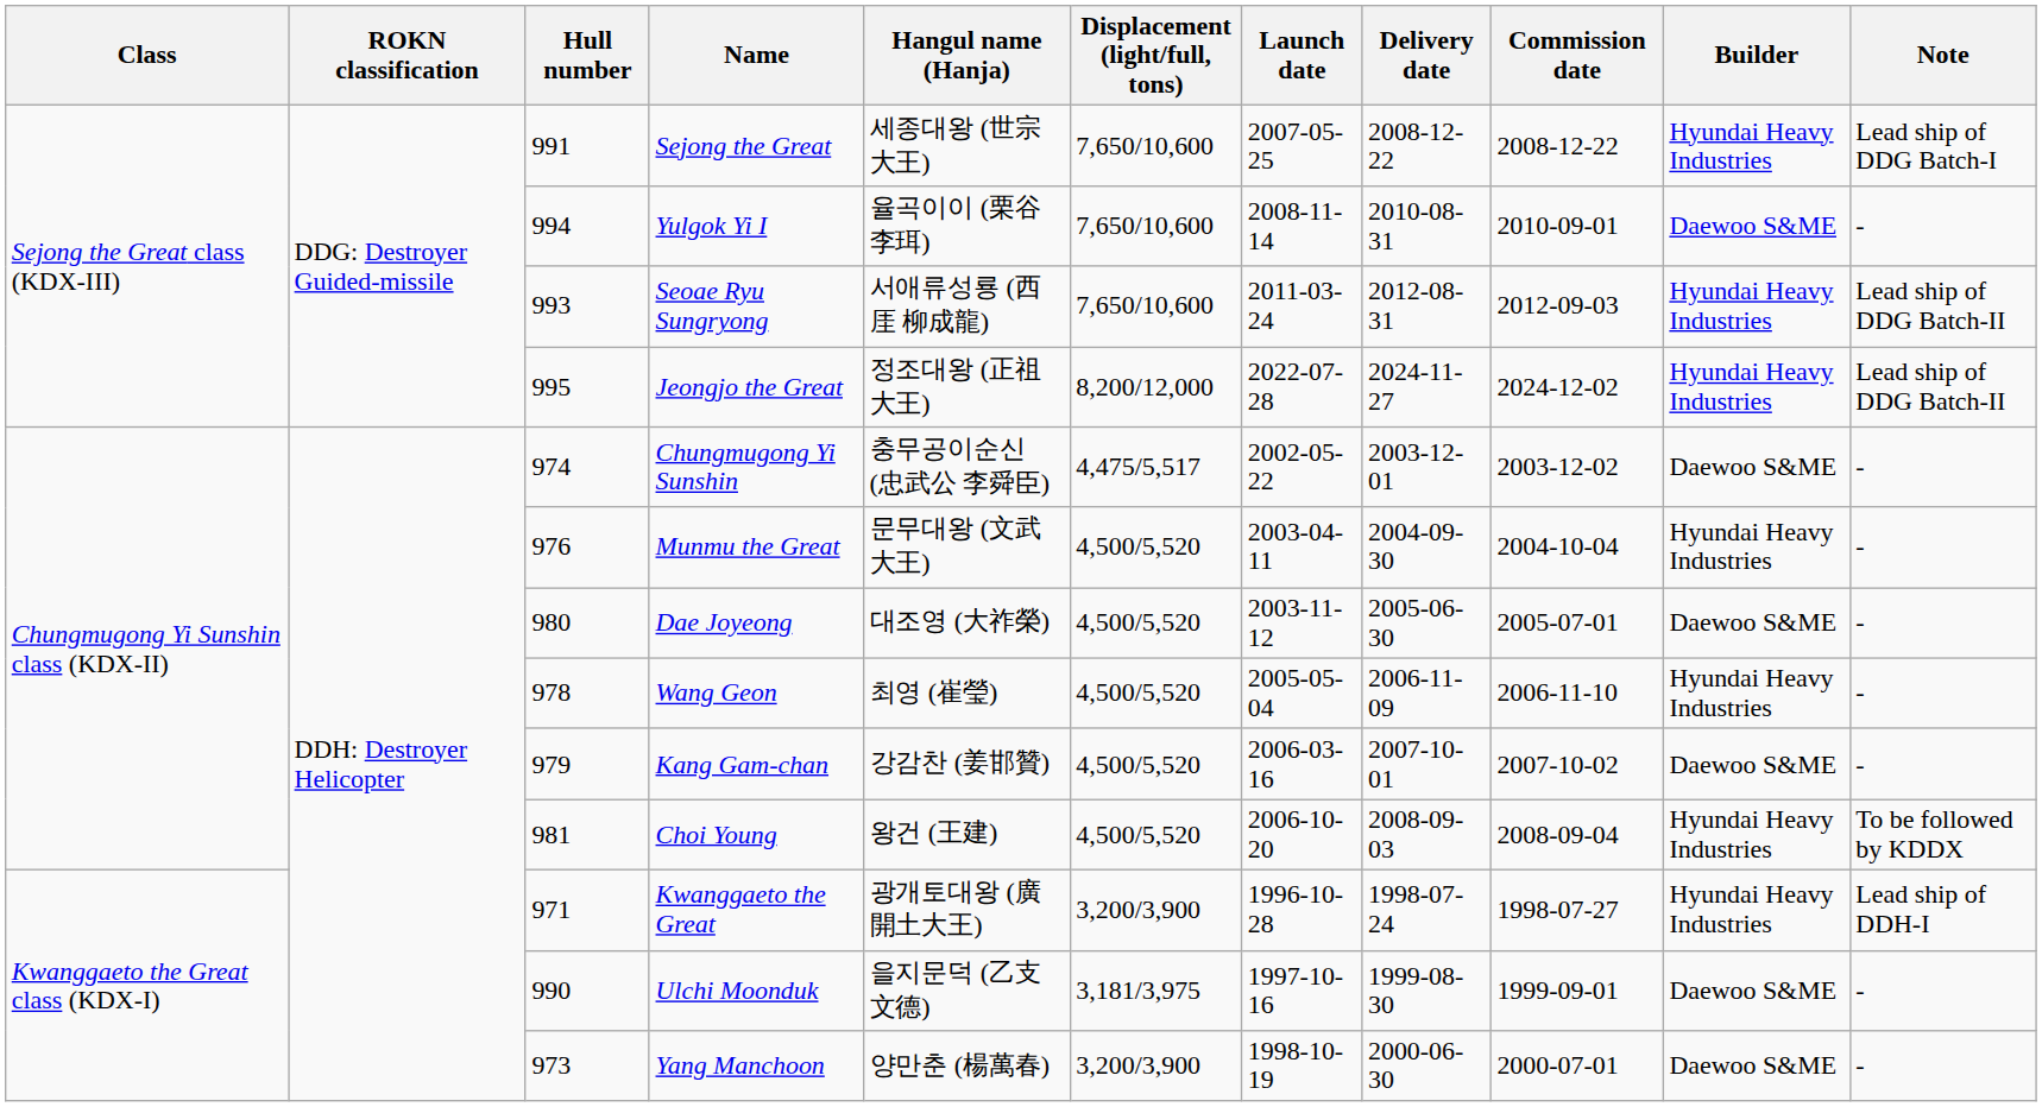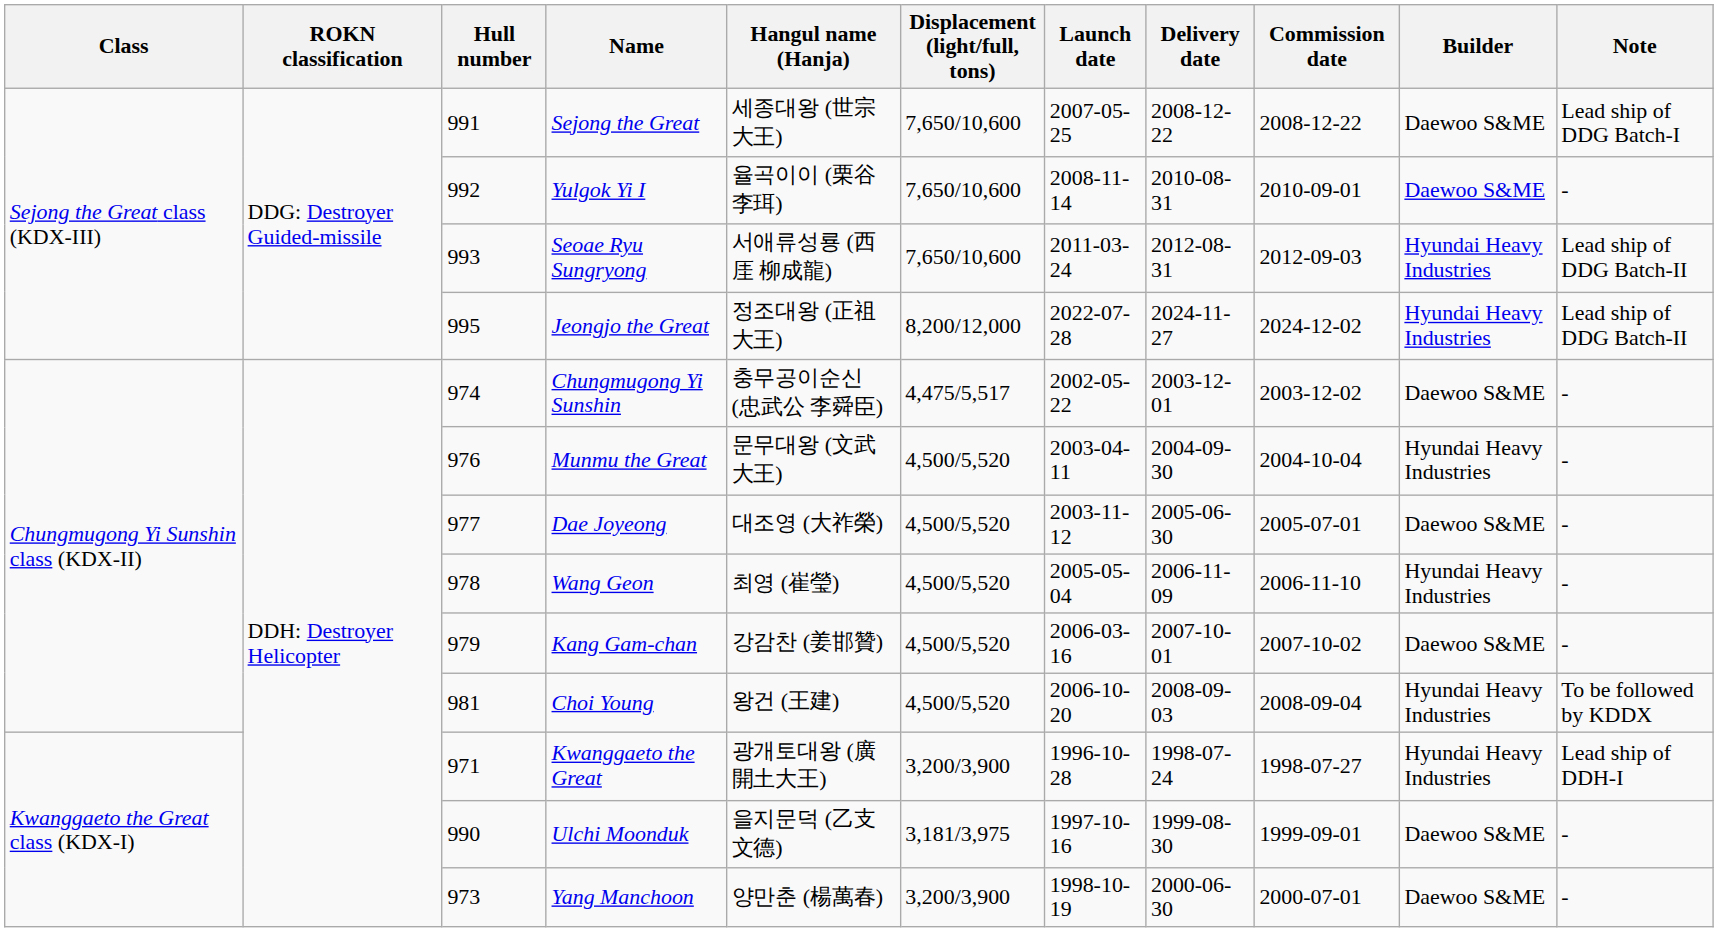Sejong the Great | Builder: Hyundai Heavy Industries -> Daewoo S&ME
Yulgok Yi I | Hull number: 994 -> 992
Dae Joyeong | Hull number: 980 -> 977
